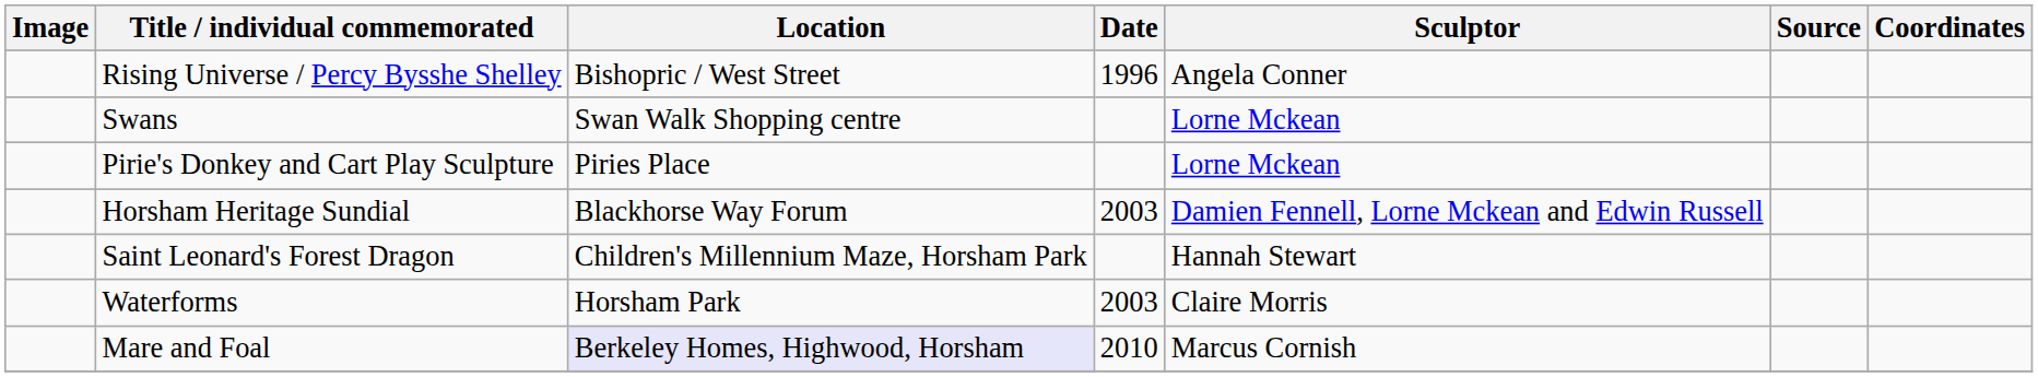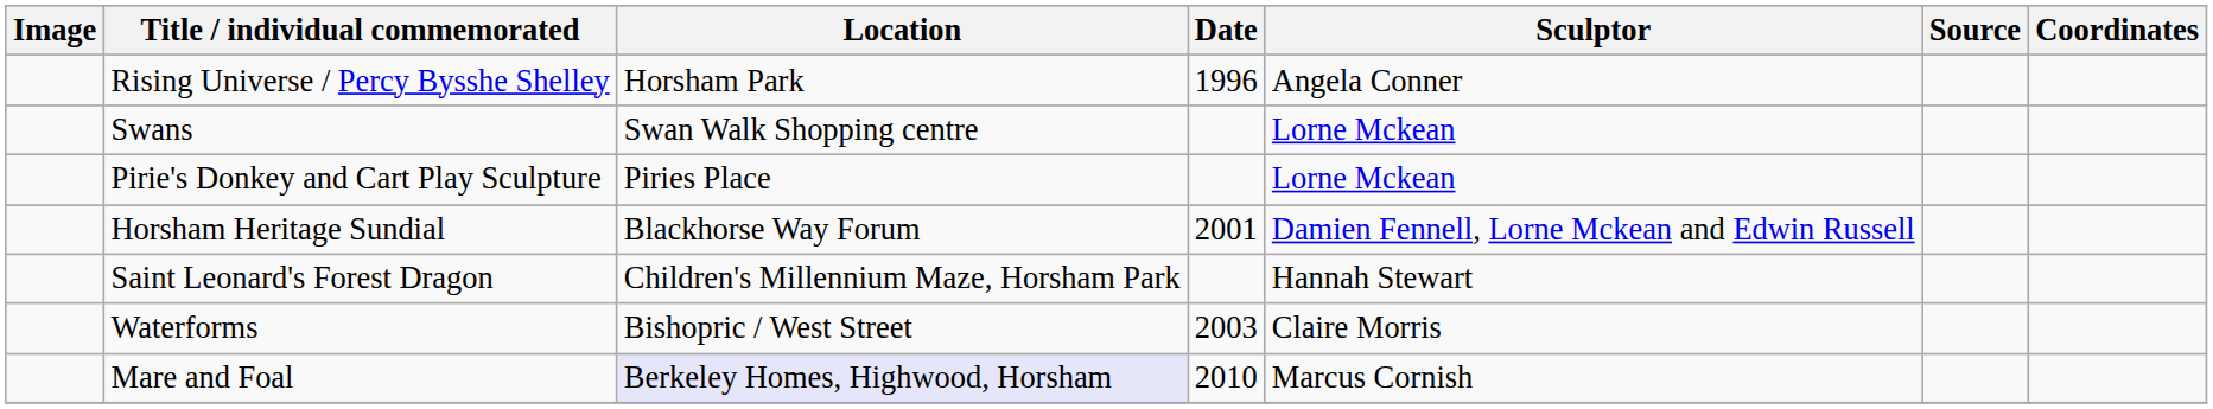Rising Universe / Percy Bysshe Shelley | Location: Bishopric / West Street -> Horsham Park
Horsham Heritage Sundial | Date: 2003 -> 2001
Waterforms | Location: Horsham Park -> Bishopric / West Street
